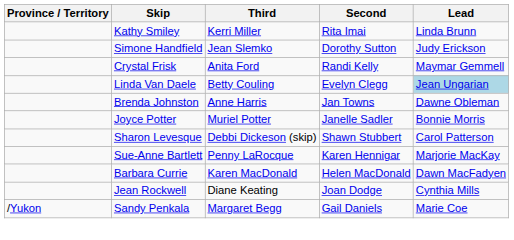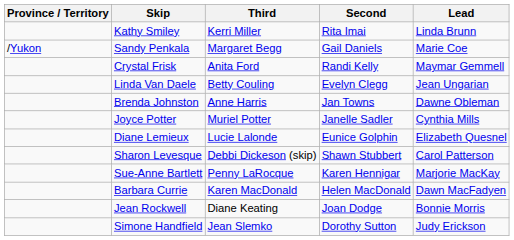rows swapped: Simone Handfield <-> Sandy Penkala
Linda Van Daele | Lead: lightblue background -> no background
Joyce Potter | Lead: Bonnie Morris -> Cynthia Mills
+ row: Diane Lemieux | Lucie Lalonde | Eunice Golphin | Elizabeth Quesnel
Jean Rockwell | Lead: Cynthia Mills -> Bonnie Morris
